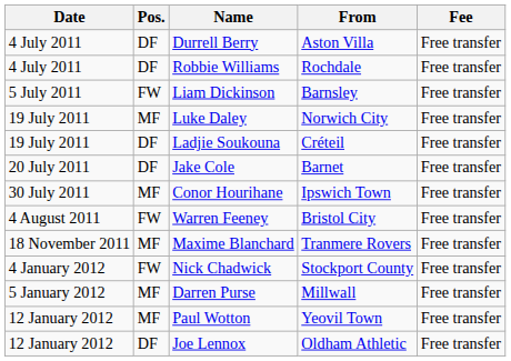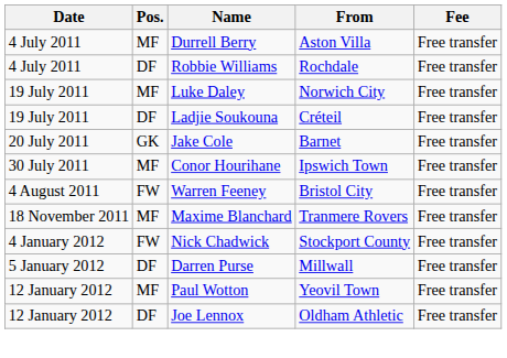Durrell Berry | Pos.: DF -> MF
- row: 5 July 2011 | FW | Liam Dickinson | Barnsley | Free transfer
Jake Cole | Pos.: DF -> GK
Darren Purse | Pos.: MF -> DF
